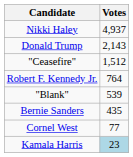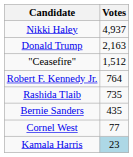Donald Trump | Votes: 2,143 -> 2,163
+ row: Rashida Tlaib | 735
- row: "Blank" | 539
